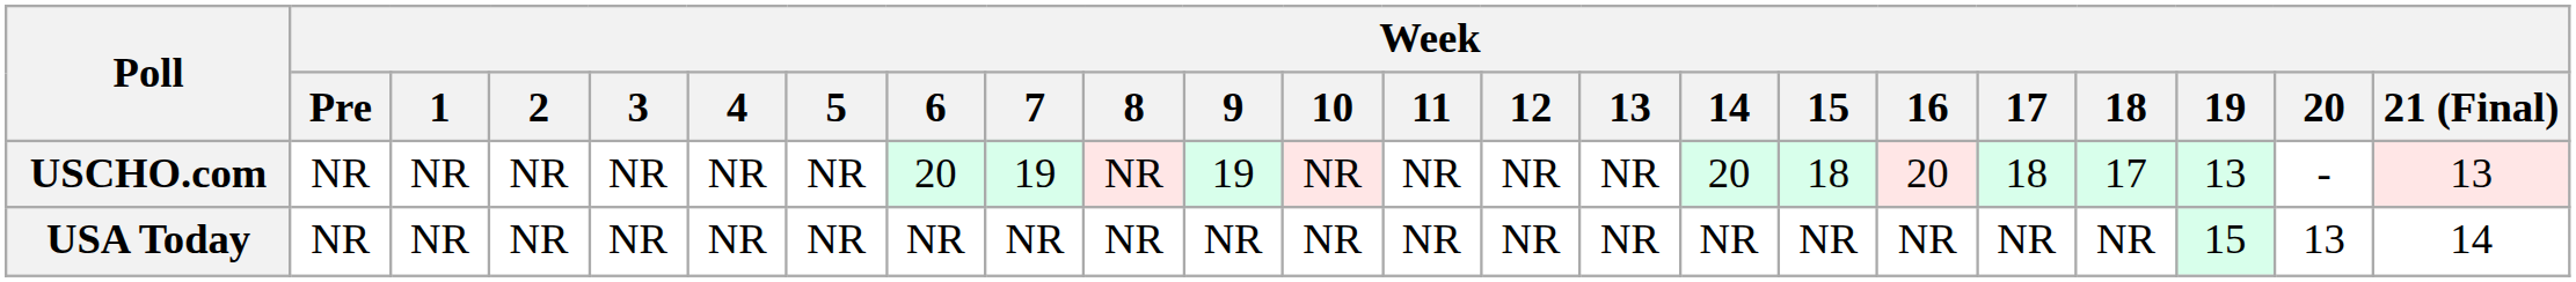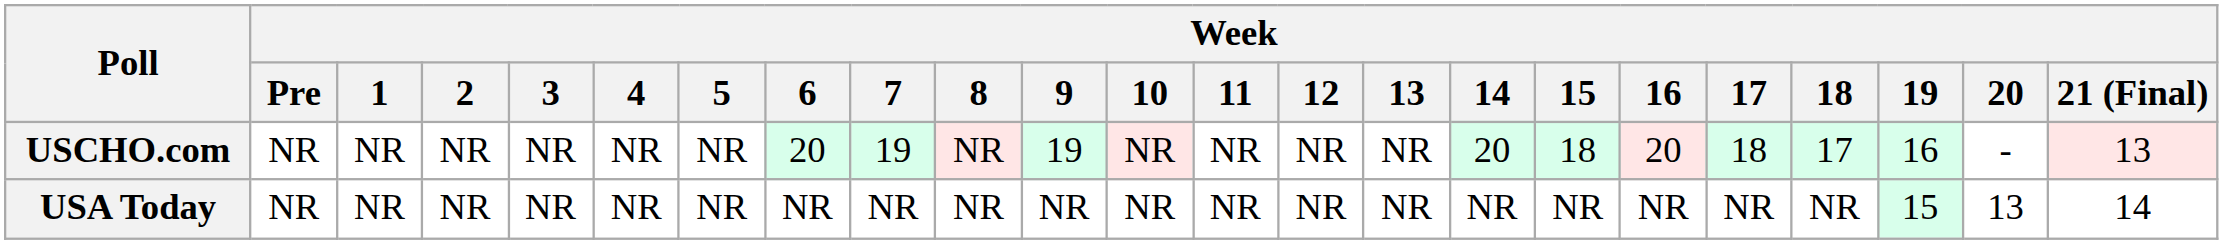USCHO.com | Week / 19: 13 -> 16
